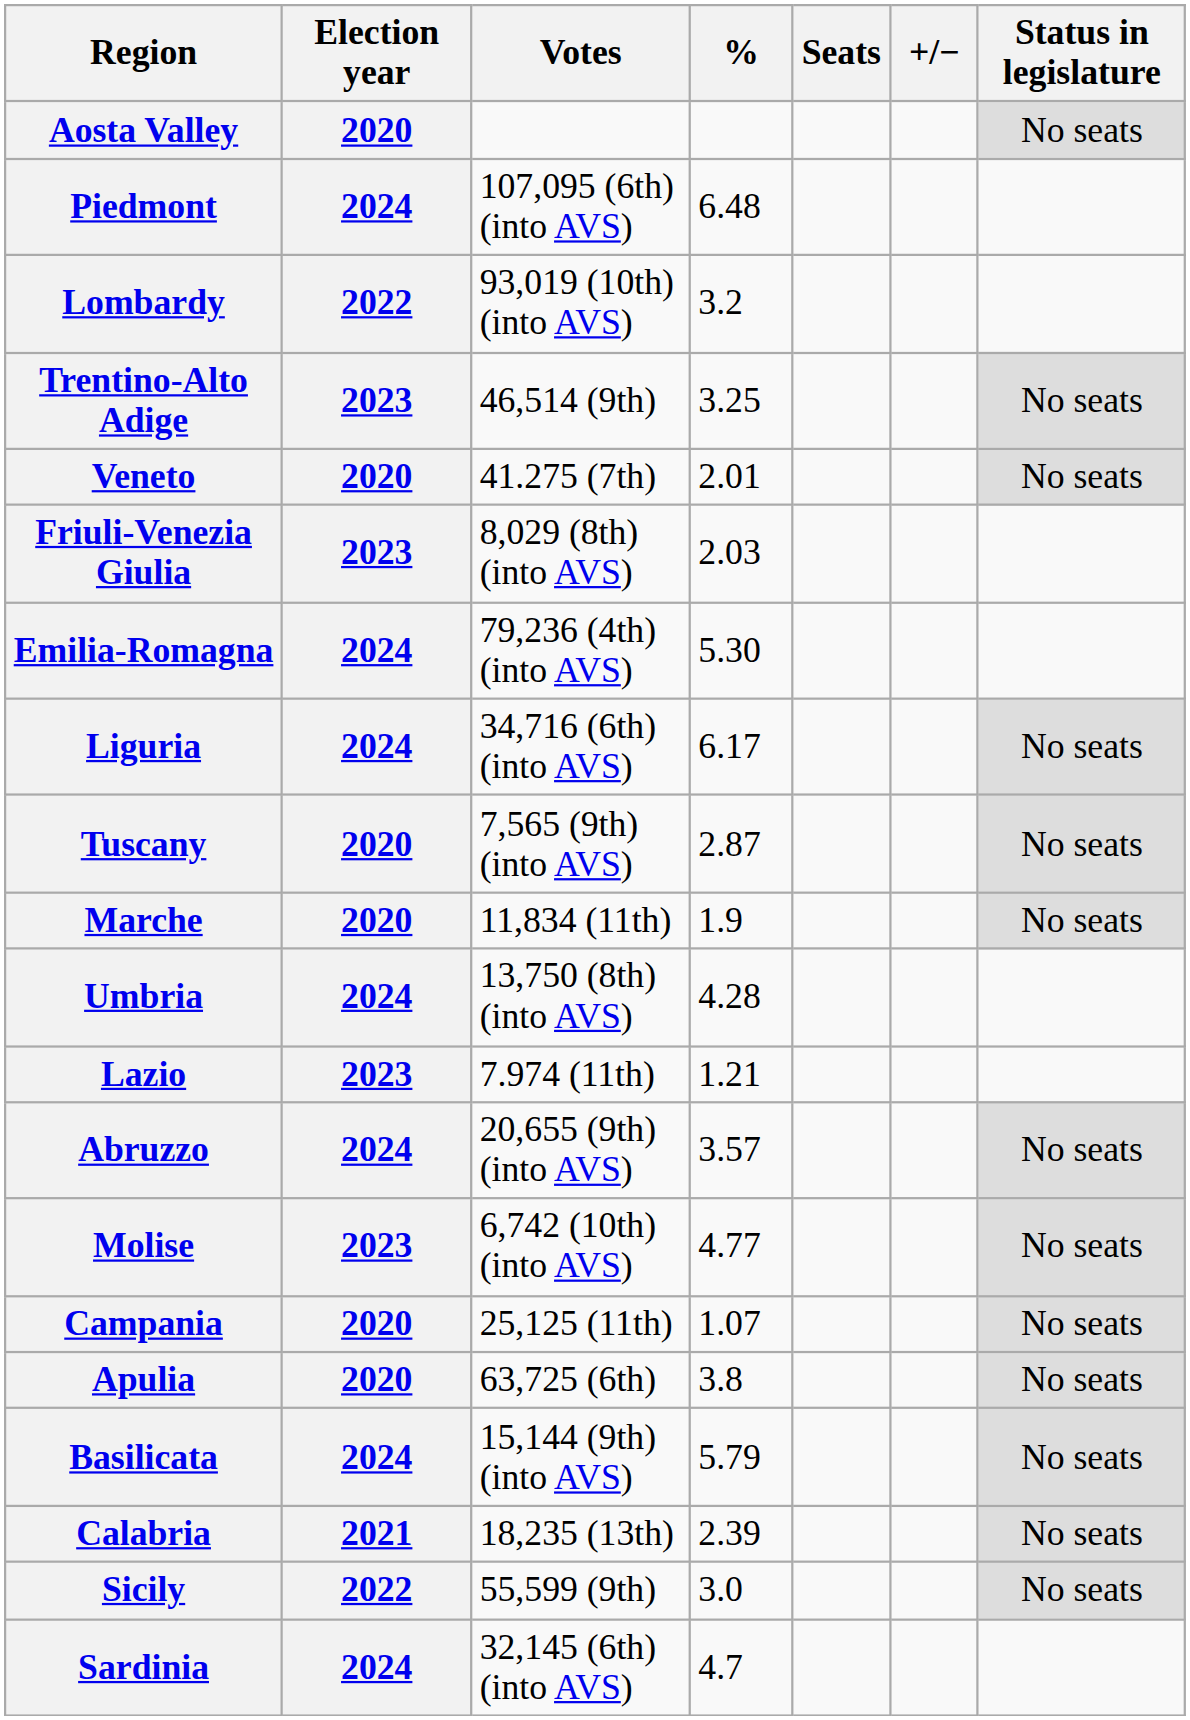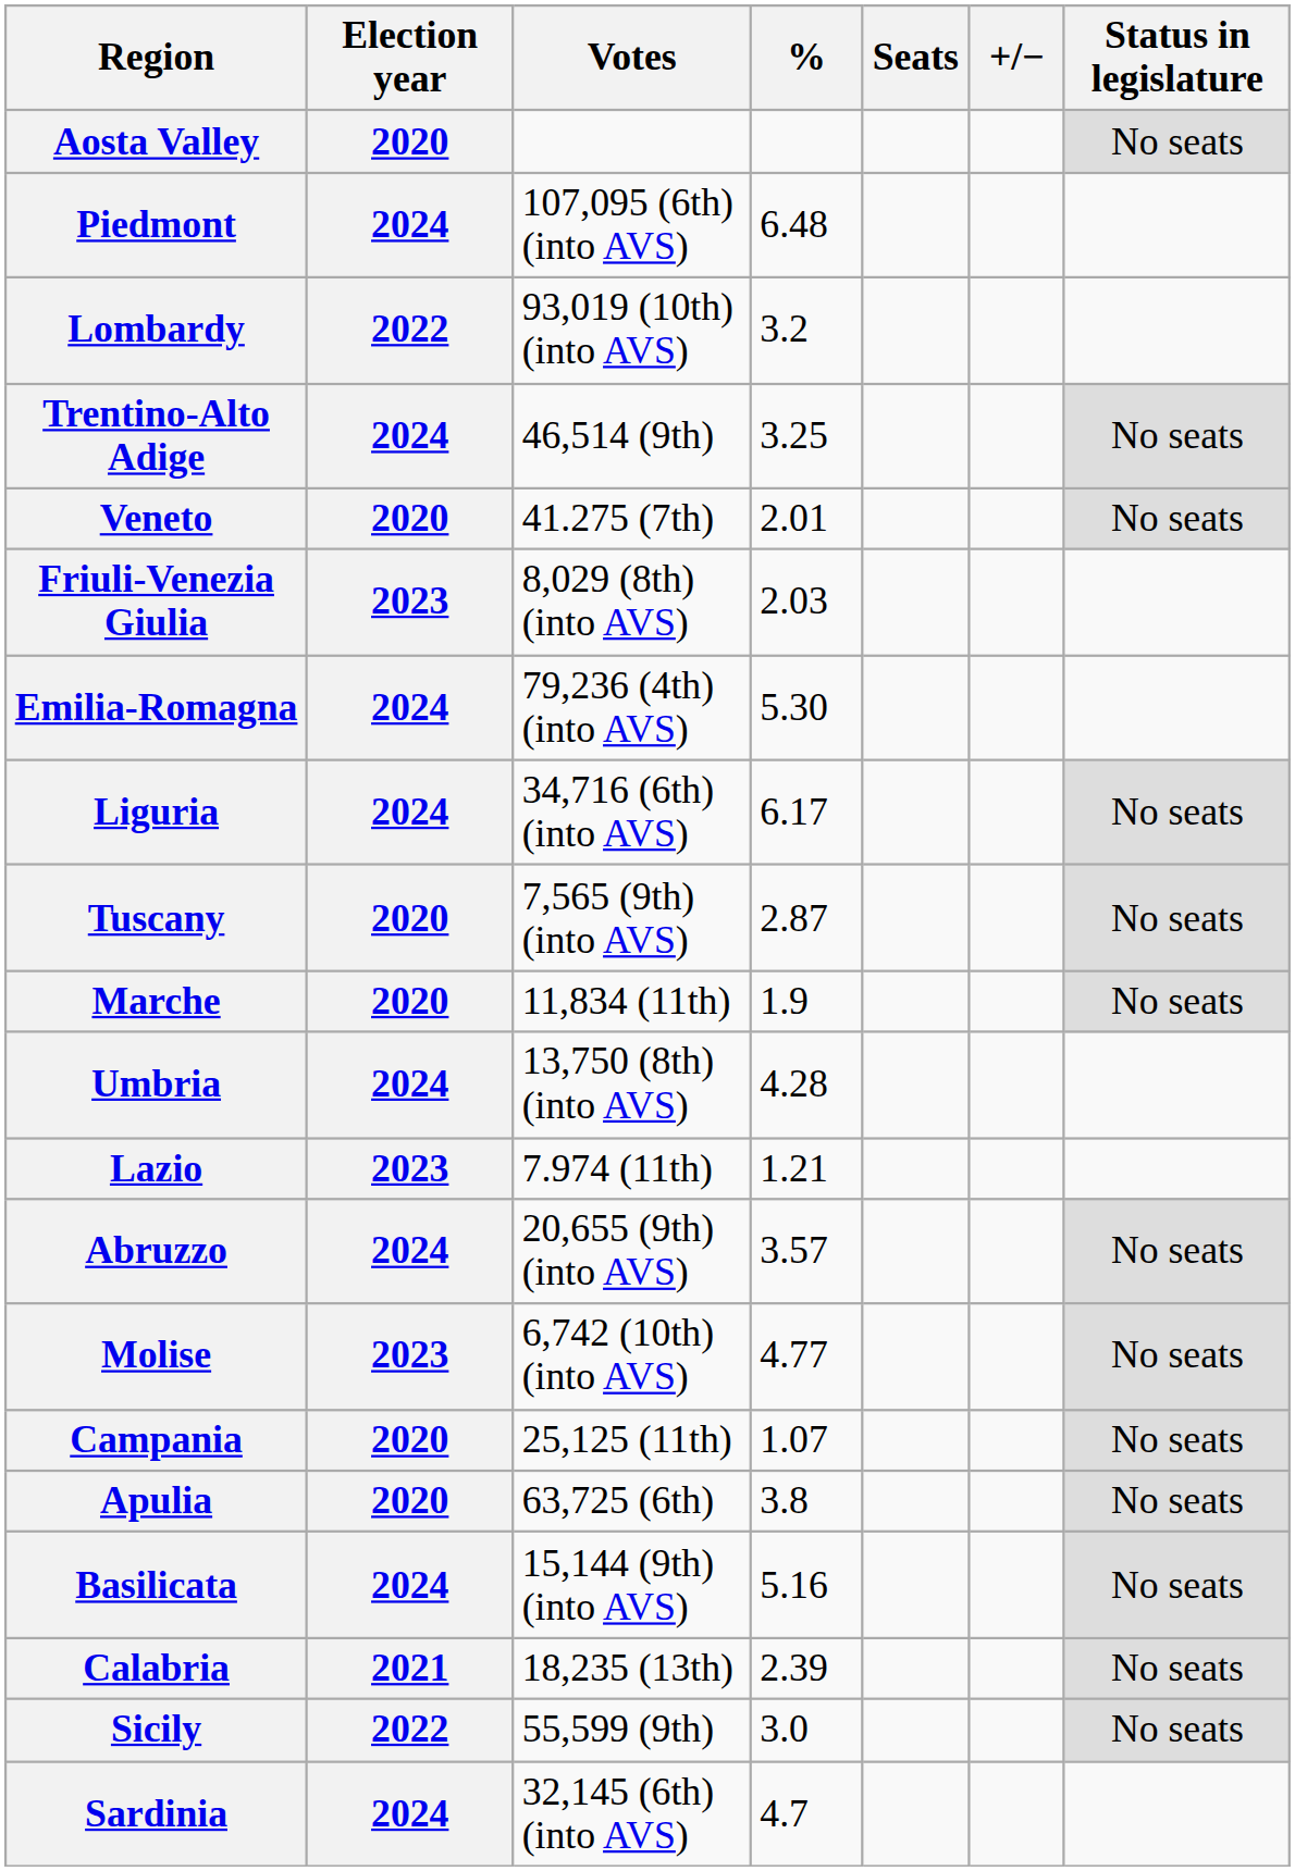Trentino-Alto Adige | Election year: 2023 -> 2024
Basilicata | %: 5.79 -> 5.16
